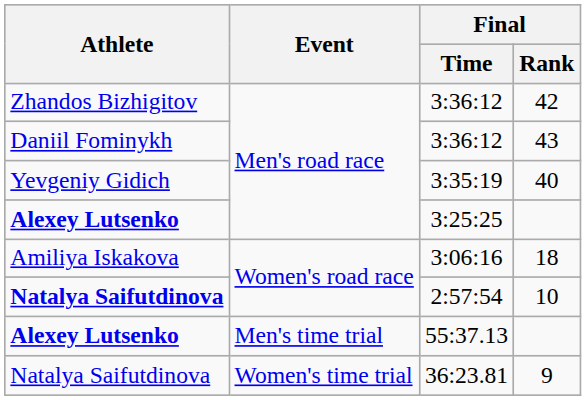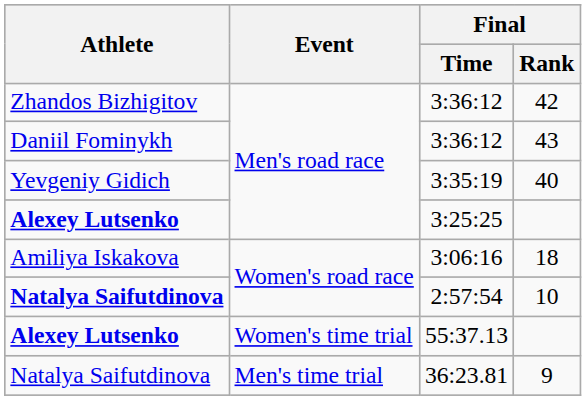55:37.13 | Event: Men's time trial -> Women's time trial
36:23.81 | Event: Women's time trial -> Men's time trial
